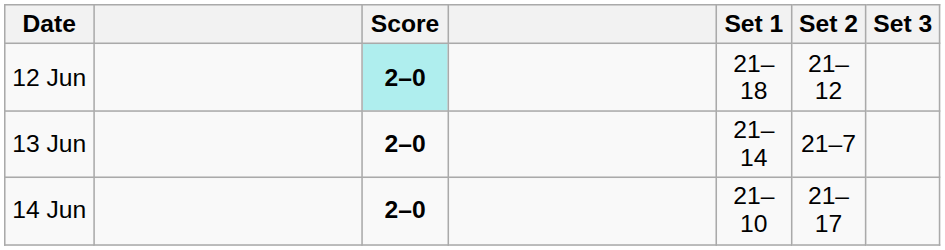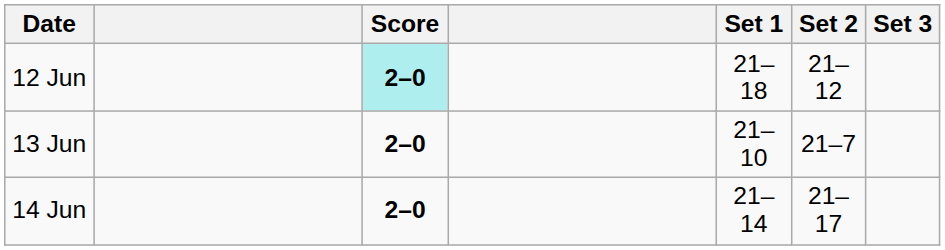13 Jun | Set 1: 21–14 -> 21–10
14 Jun | Set 1: 21–10 -> 21–14
